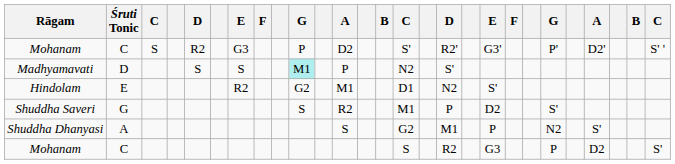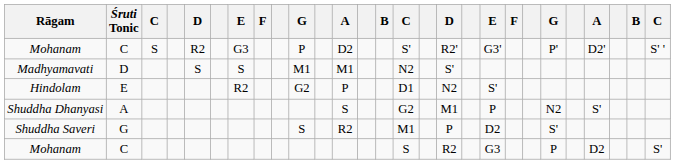Madhyamavati | column 10: paleturquoise background -> no background
Madhyamavati | column 12: P -> M1
Hindolam | column 12: M1 -> P
rows swapped: Shuddha Saveri <-> Shuddha Dhanyasi
